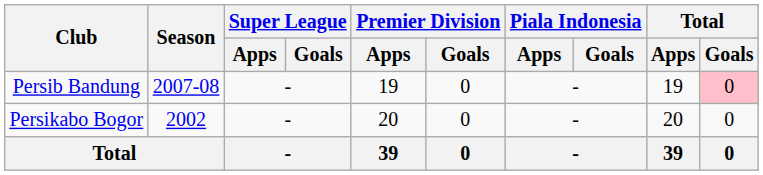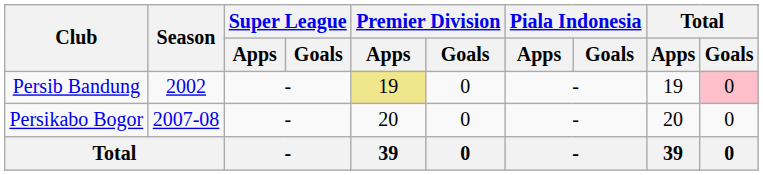Persib Bandung | Season: 2007-08 -> 2002
Persib Bandung | Premier Division / Apps: no background -> khaki background
Persikabo Bogor | Season: 2002 -> 2007-08
